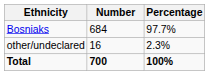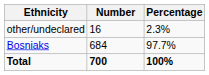rows swapped: Bosniaks <-> other/undeclared
